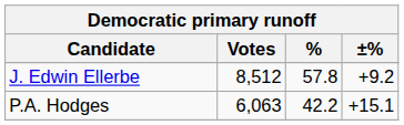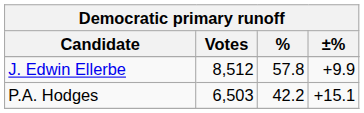J. Edwin Ellerbe | ±%: +9.2 -> +9.9
P.A. Hodges | Votes: 6,063 -> 6,503
